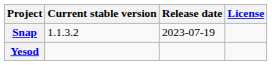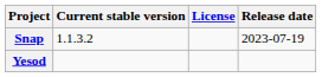columns swapped: Release date <-> License
